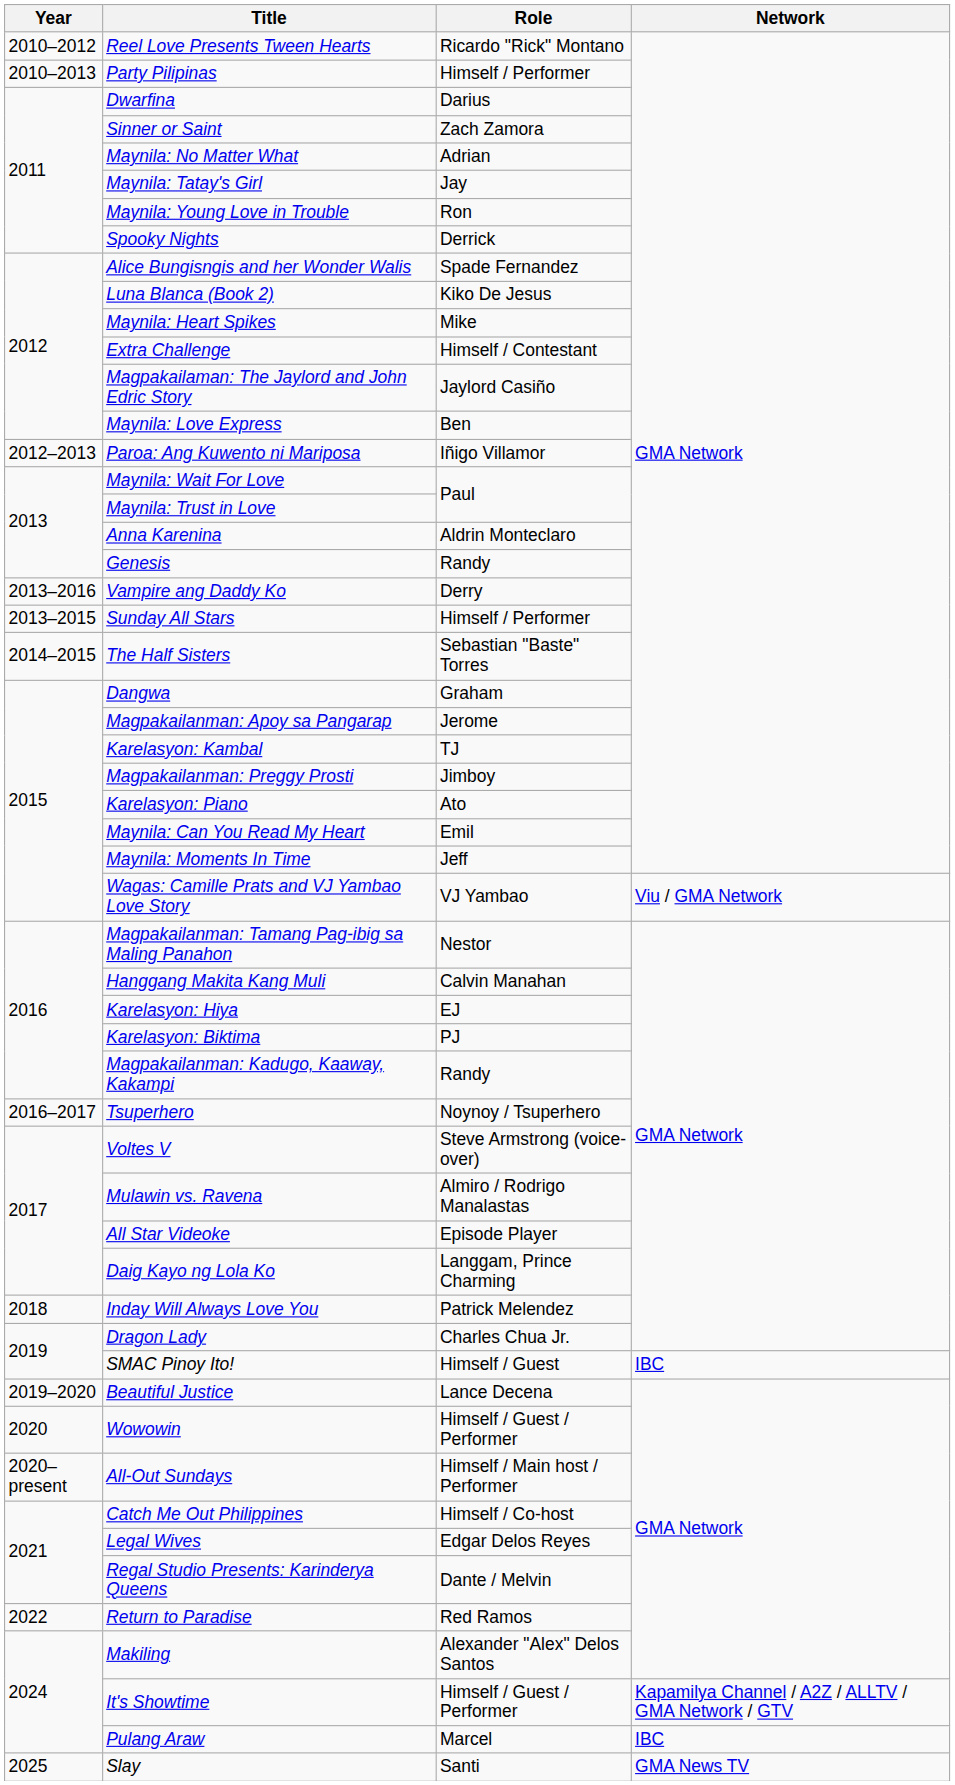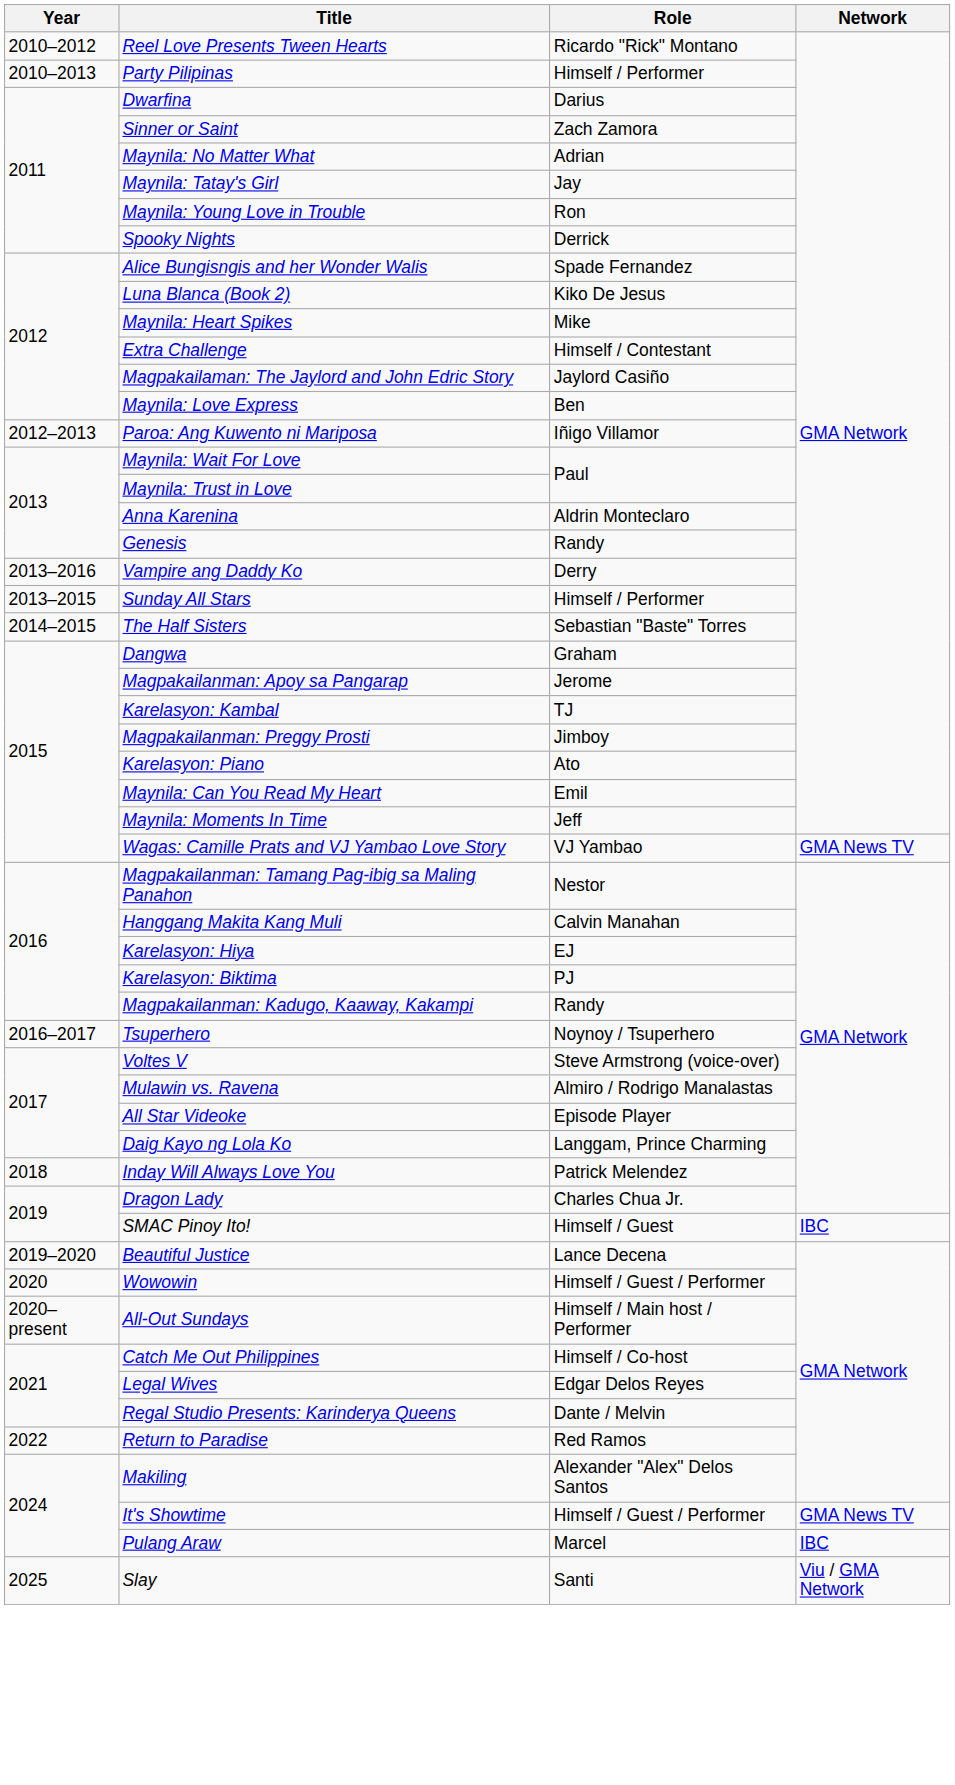Wagas: Camille Prats and VJ Yambao Love Story | Network: Viu / GMA Network -> GMA News TV
It's Showtime | Network: Kapamilya Channel / A2Z / ALLTV / GMA Network / GTV -> GMA News TV
Slay | Network: GMA News TV -> Viu / GMA Network
